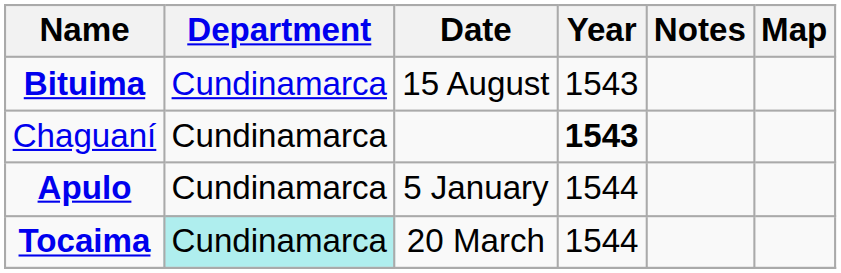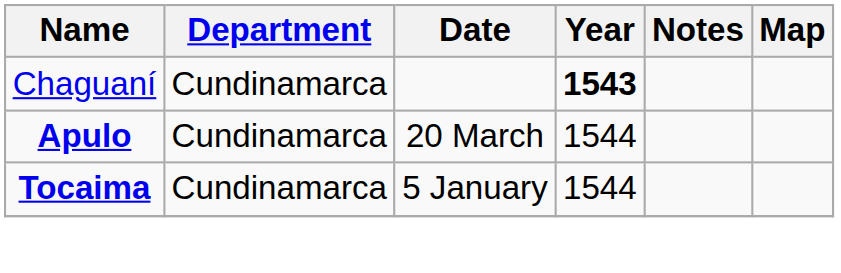- row: Bituima | Cundinamarca | 15 August | 1543
Apulo | Date: 5 January -> 20 March
Tocaima | Department: paleturquoise background -> no background
Tocaima | Date: 20 March -> 5 January
